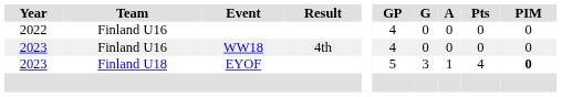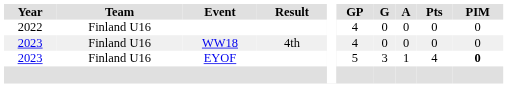EYOF | Team: Finland U18 -> Finland U16
